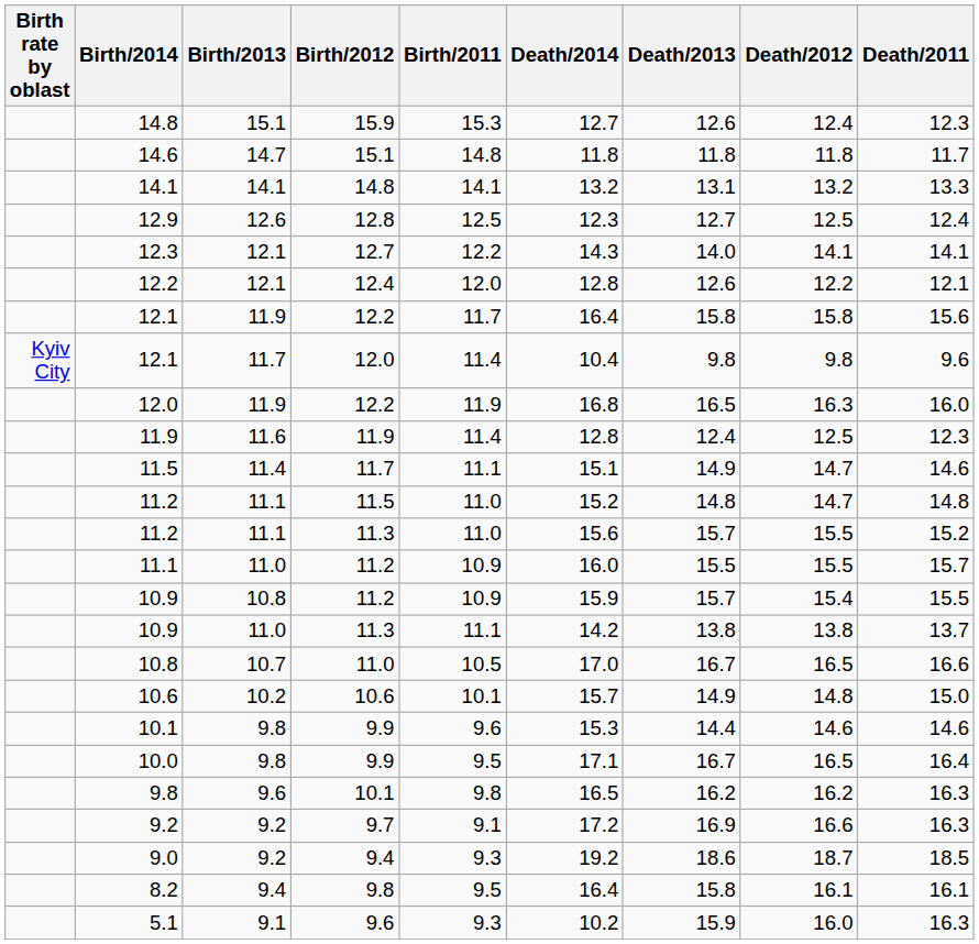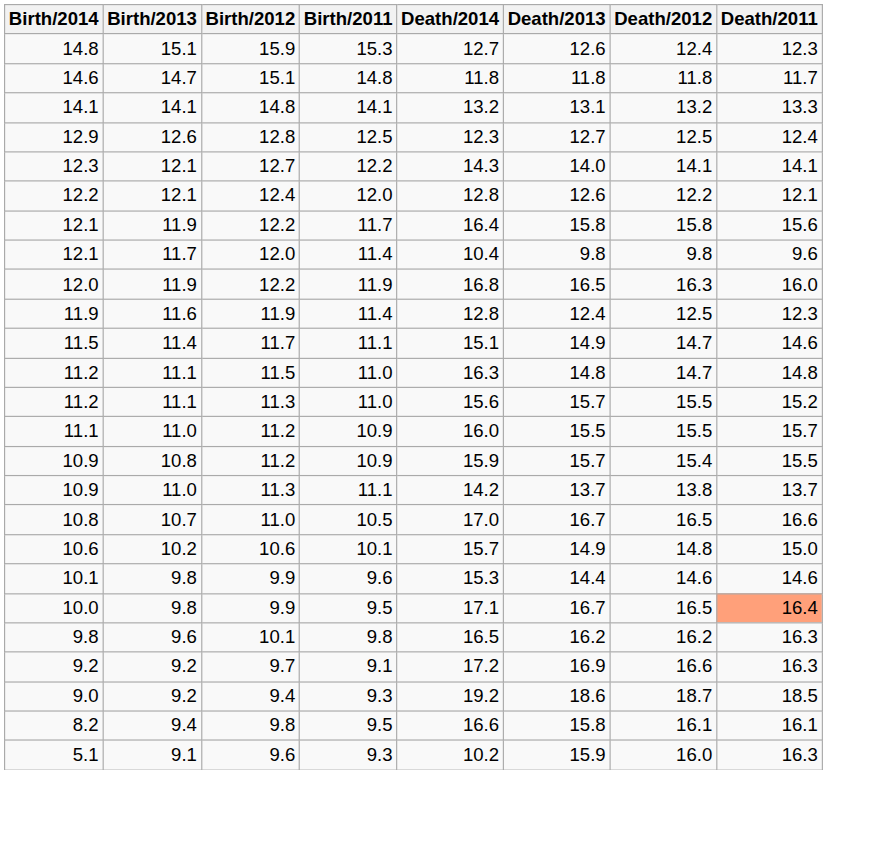- column: Birth rate by oblast | Kyiv City
11.2 / 11.5 | Death/2014: 15.2 -> 16.3
10.9 / 11.3 | Death/2013: 13.8 -> 13.7
10.0 | Death/2011: no background -> lightsalmon background
8.2 | Death/2014: 16.4 -> 16.6
